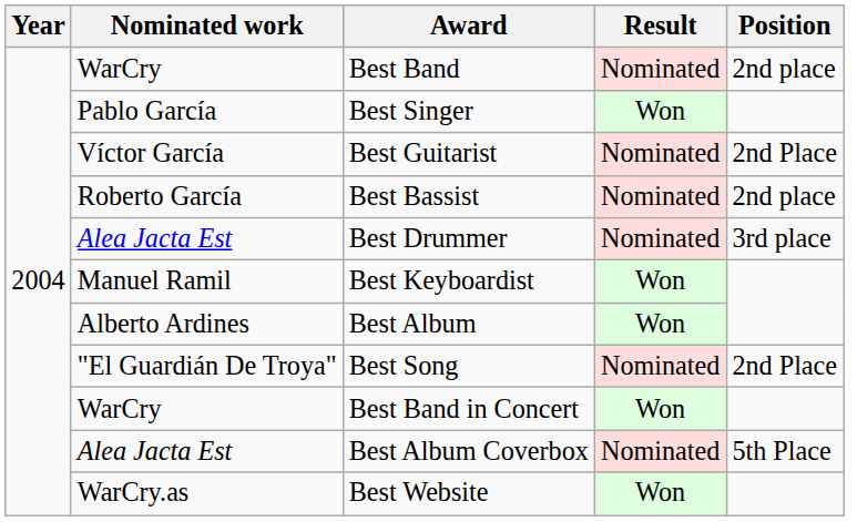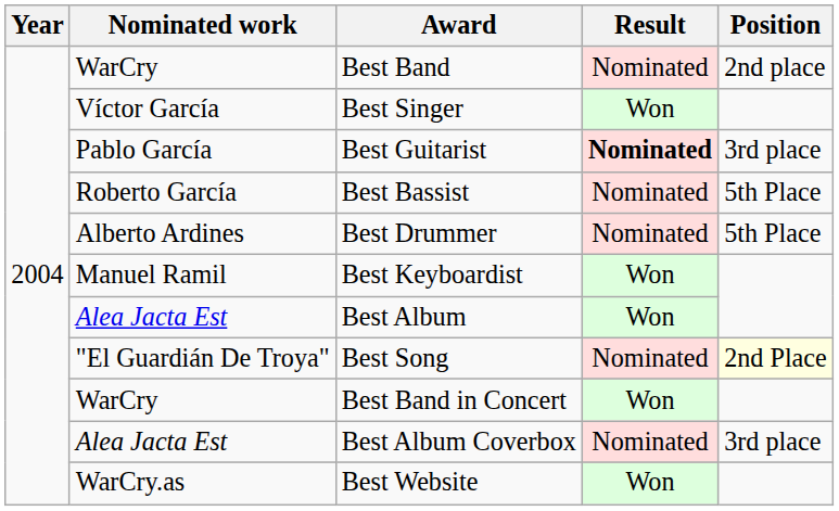Best Singer | Nominated work: Pablo García -> Víctor García
Best Guitarist | Nominated work: Víctor García -> Pablo García
Best Guitarist | Result: normal -> bold
Best Guitarist | Position: 2nd Place -> 3rd place
Best Bassist | Position: 2nd place -> 5th Place
Best Drummer | Nominated work: Alea Jacta Est -> Alberto Ardines
Best Drummer | Position: 3rd place -> 5th Place
Best Album | Nominated work: Alberto Ardines -> Alea Jacta Est
Best Song | Position: no background -> lightyellow background
Best Album Coverbox | Position: 5th Place -> 3rd place
